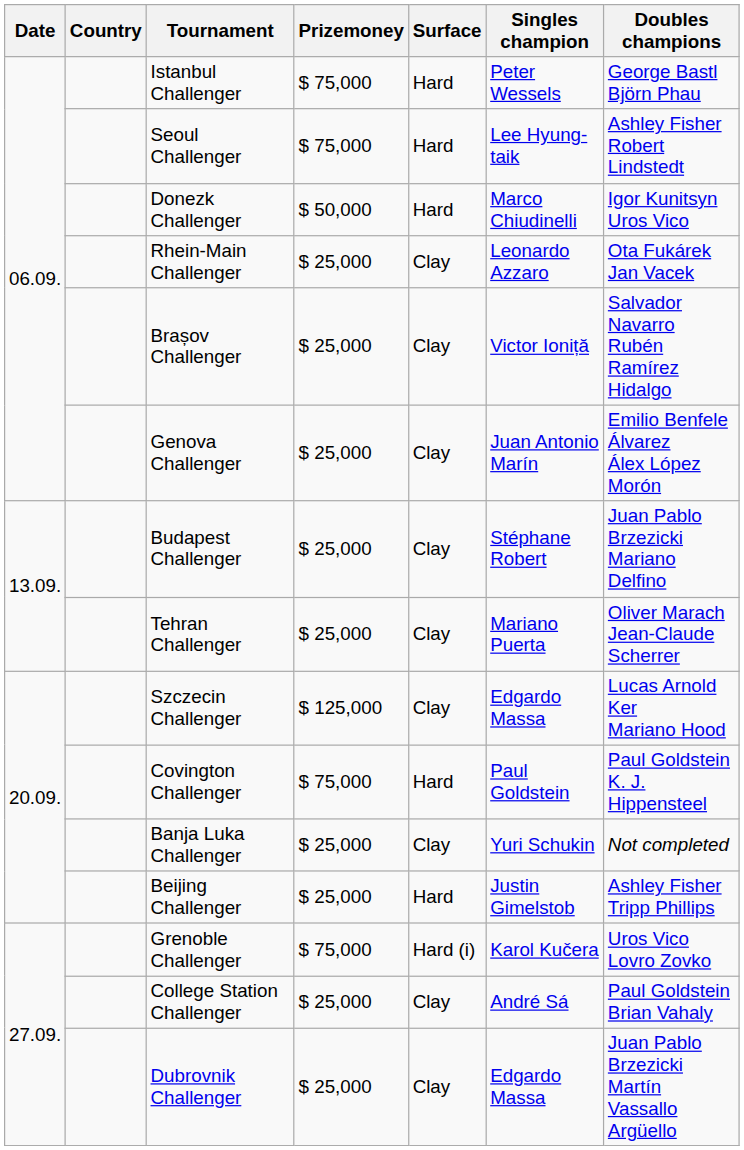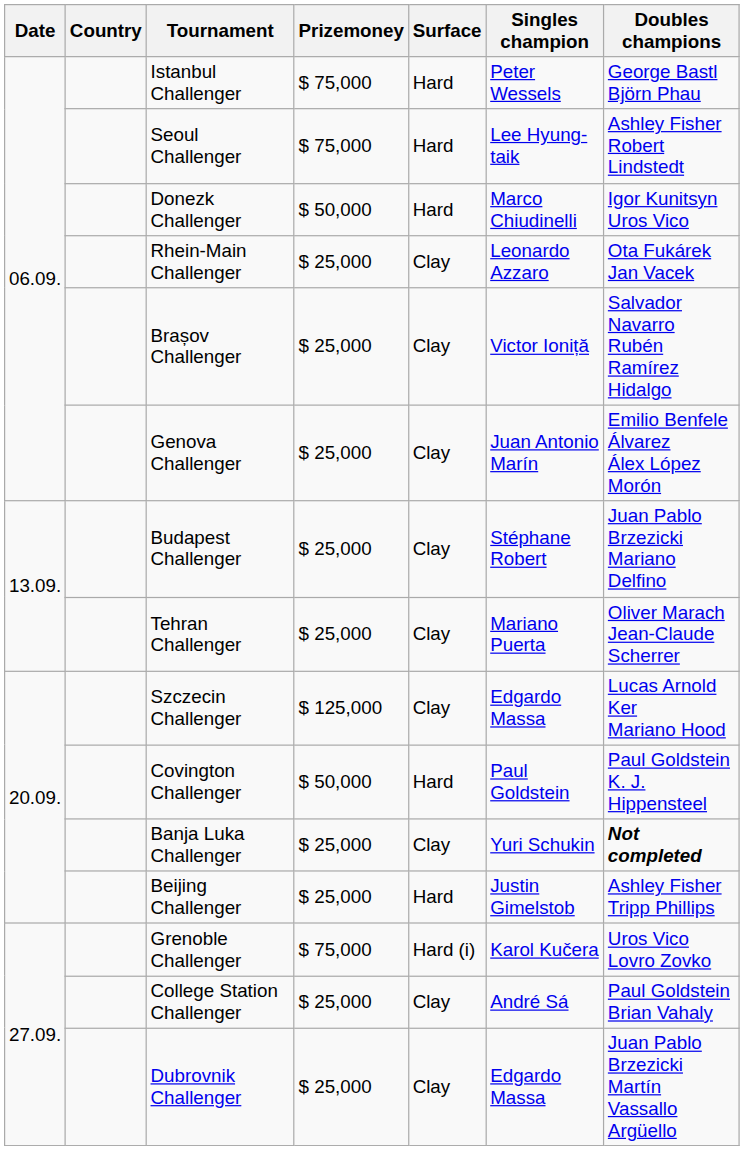Covington Challenger | Prizemoney: $ 75,000 -> $ 50,000
Banja Luka Challenger | Doubles champions: normal -> bold
